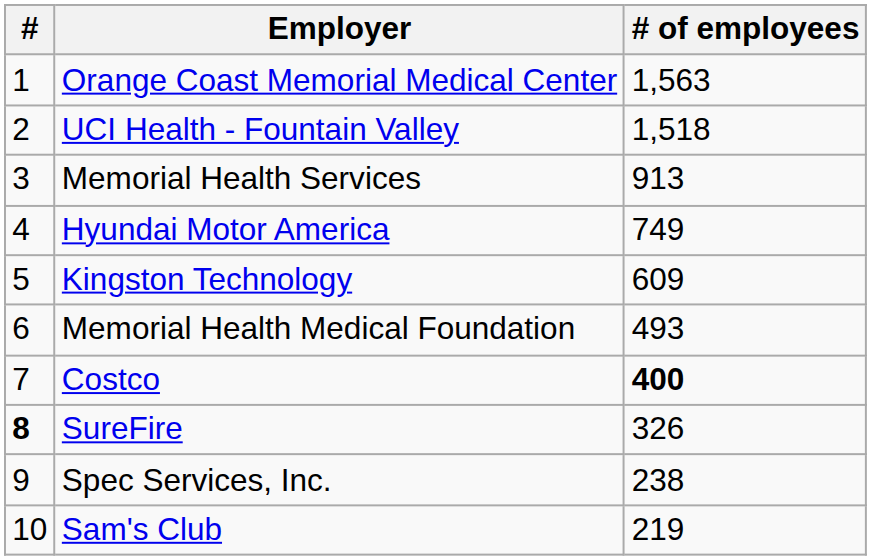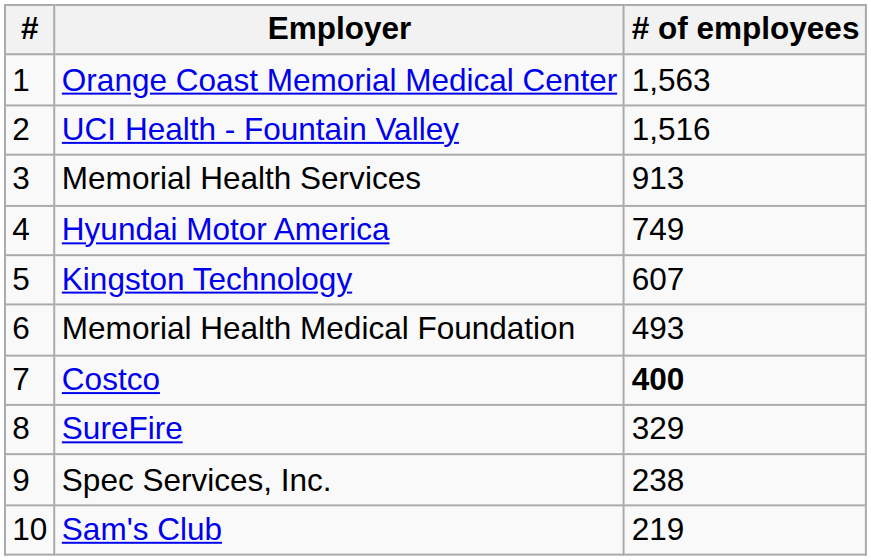UCI Health - Fountain Valley | # of employees: 1,518 -> 1,516
Kingston Technology | # of employees: 609 -> 607
SureFire | #: bold -> normal
SureFire | # of employees: 326 -> 329
